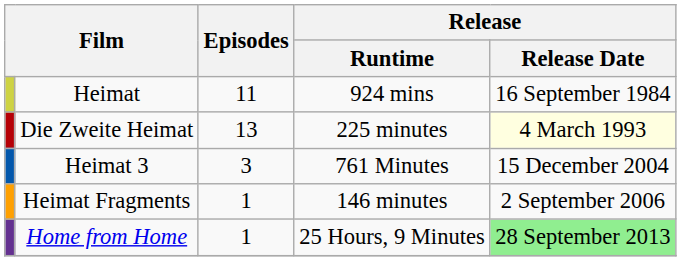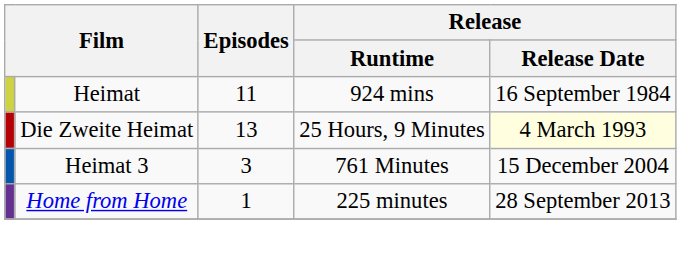Die Zweite Heimat | Release / Runtime: 225 minutes -> 25 Hours, 9 Minutes
- row: Heimat Fragments | 1 | 146 minutes | 2 September 2006
Home from Home | Release / Runtime: 25 Hours, 9 Minutes -> 225 minutes
Home from Home | Release / Release Date: lightgreen background -> no background
